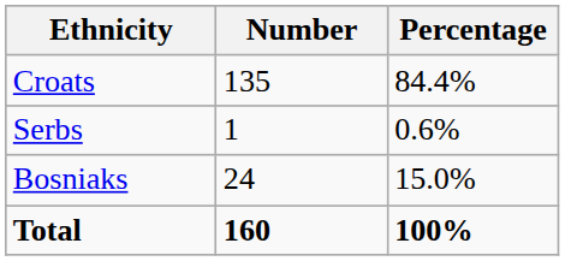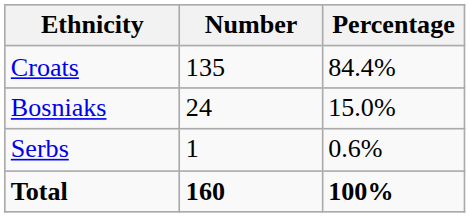rows swapped: Bosniaks <-> Serbs
